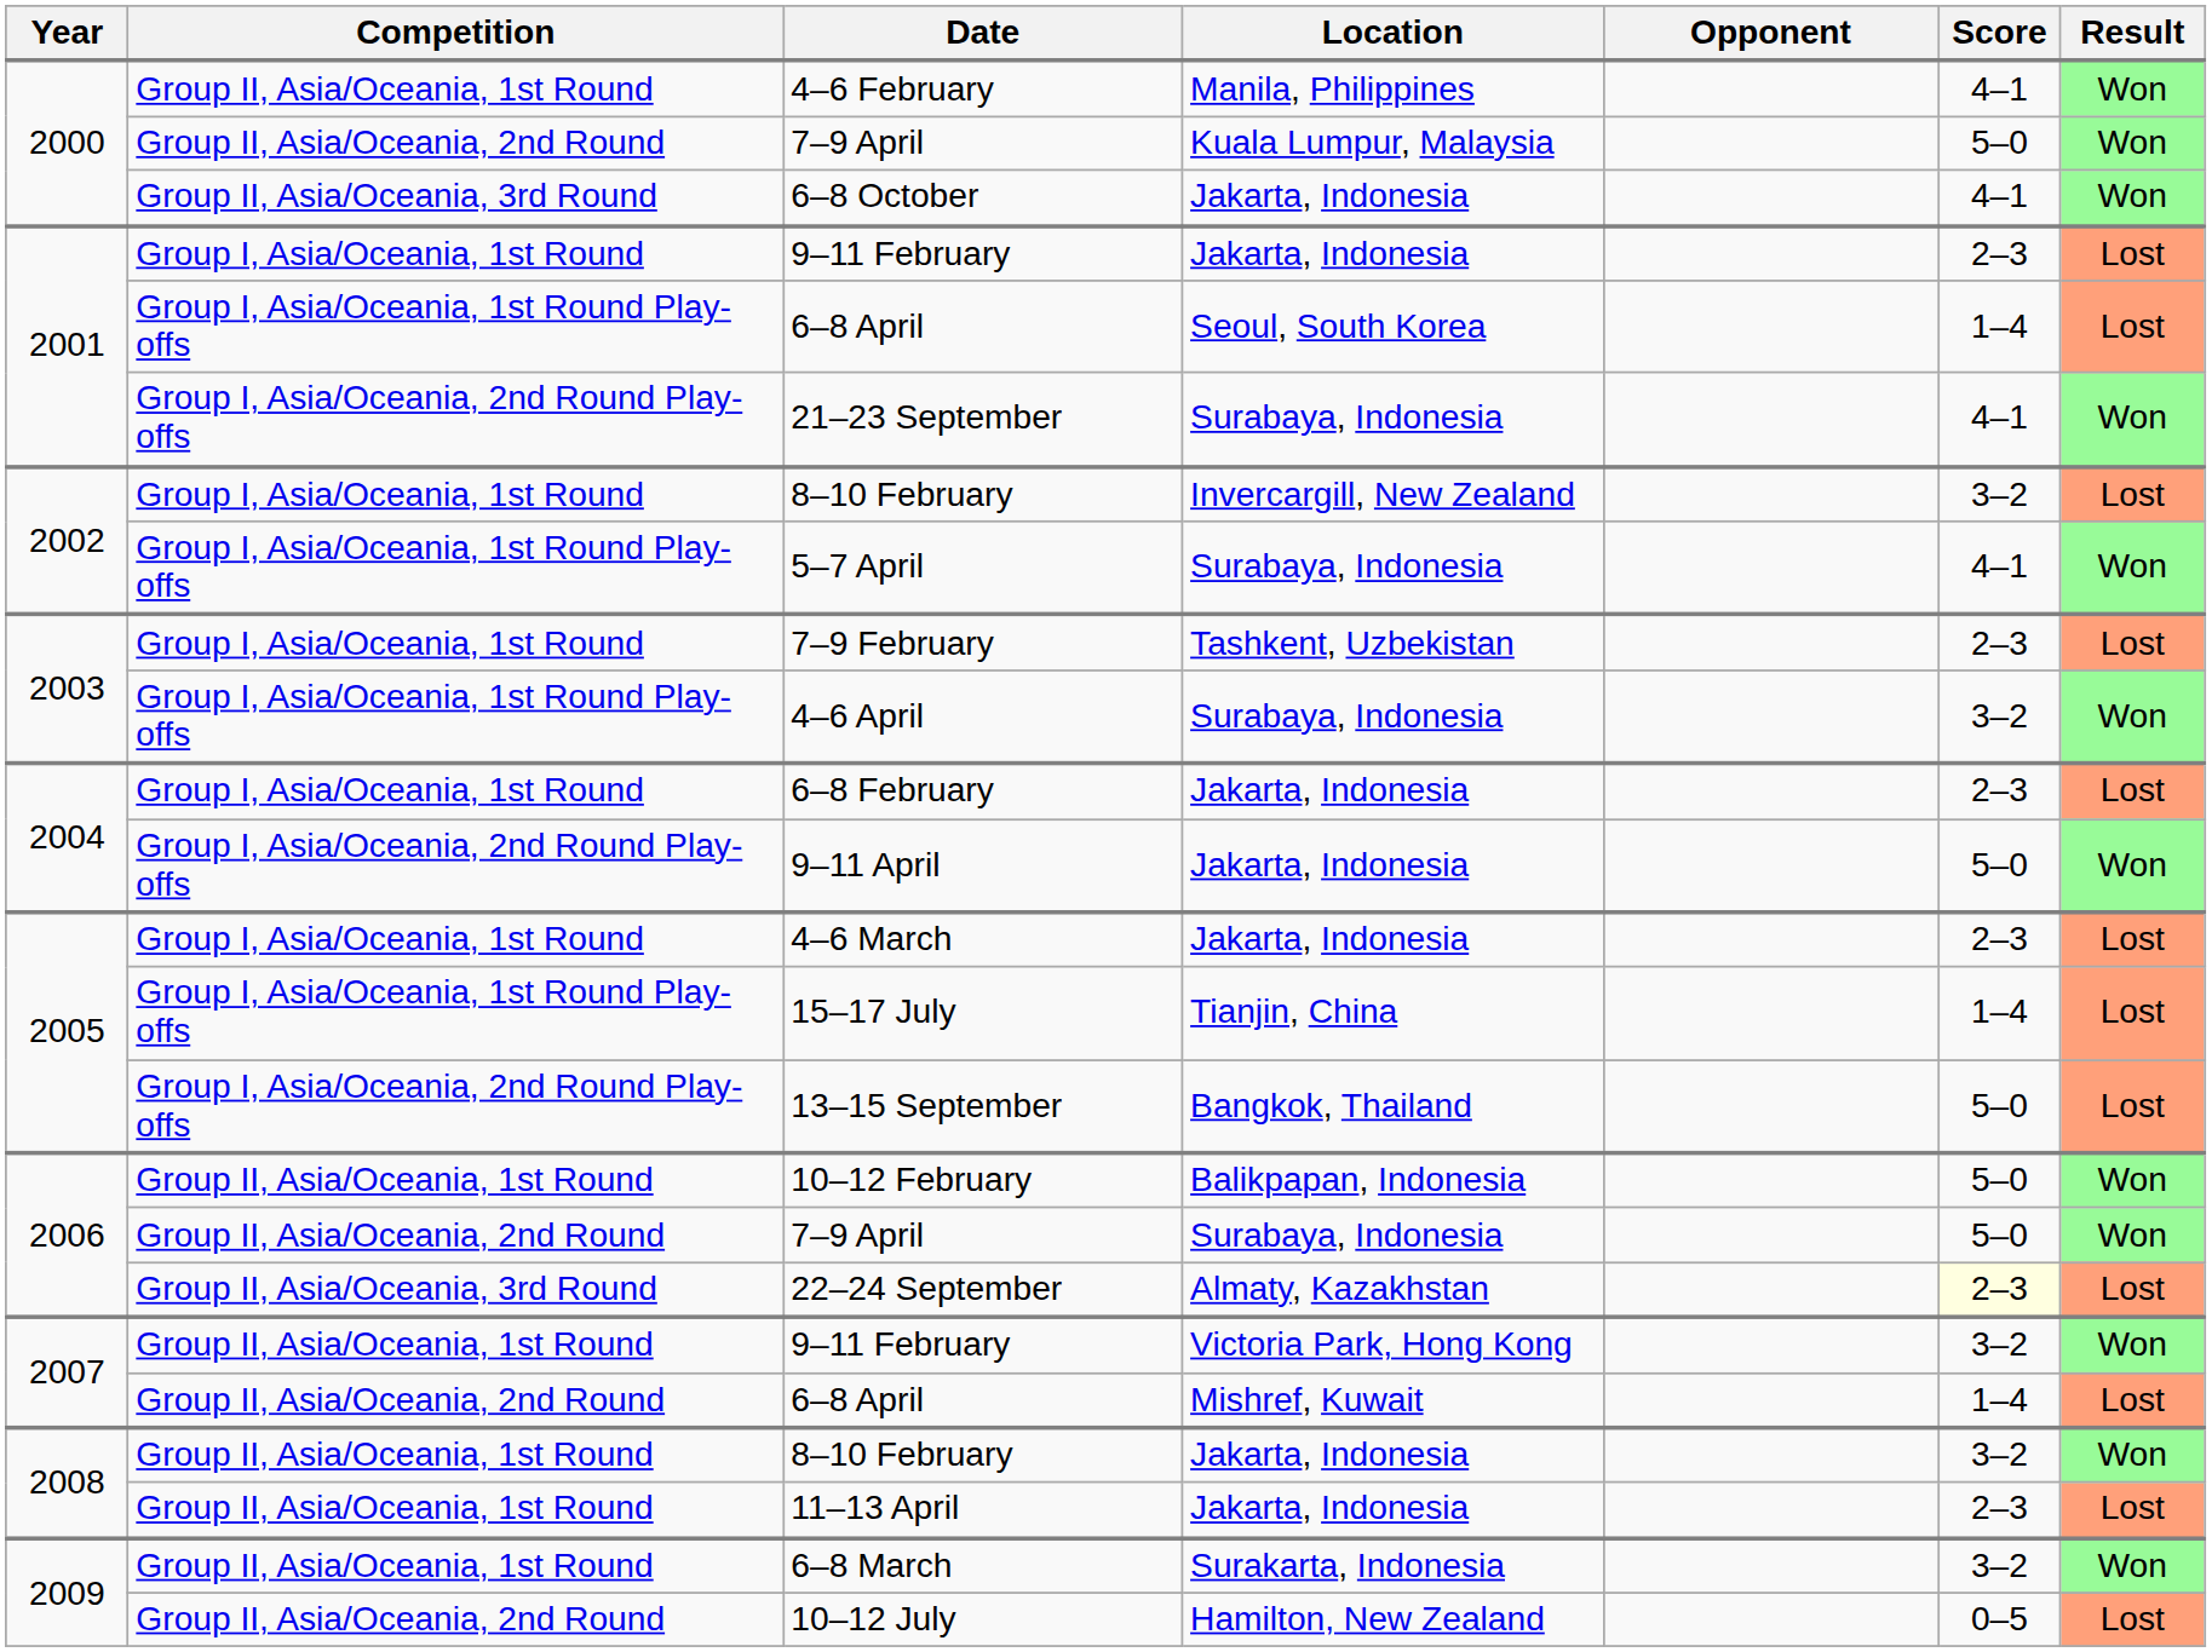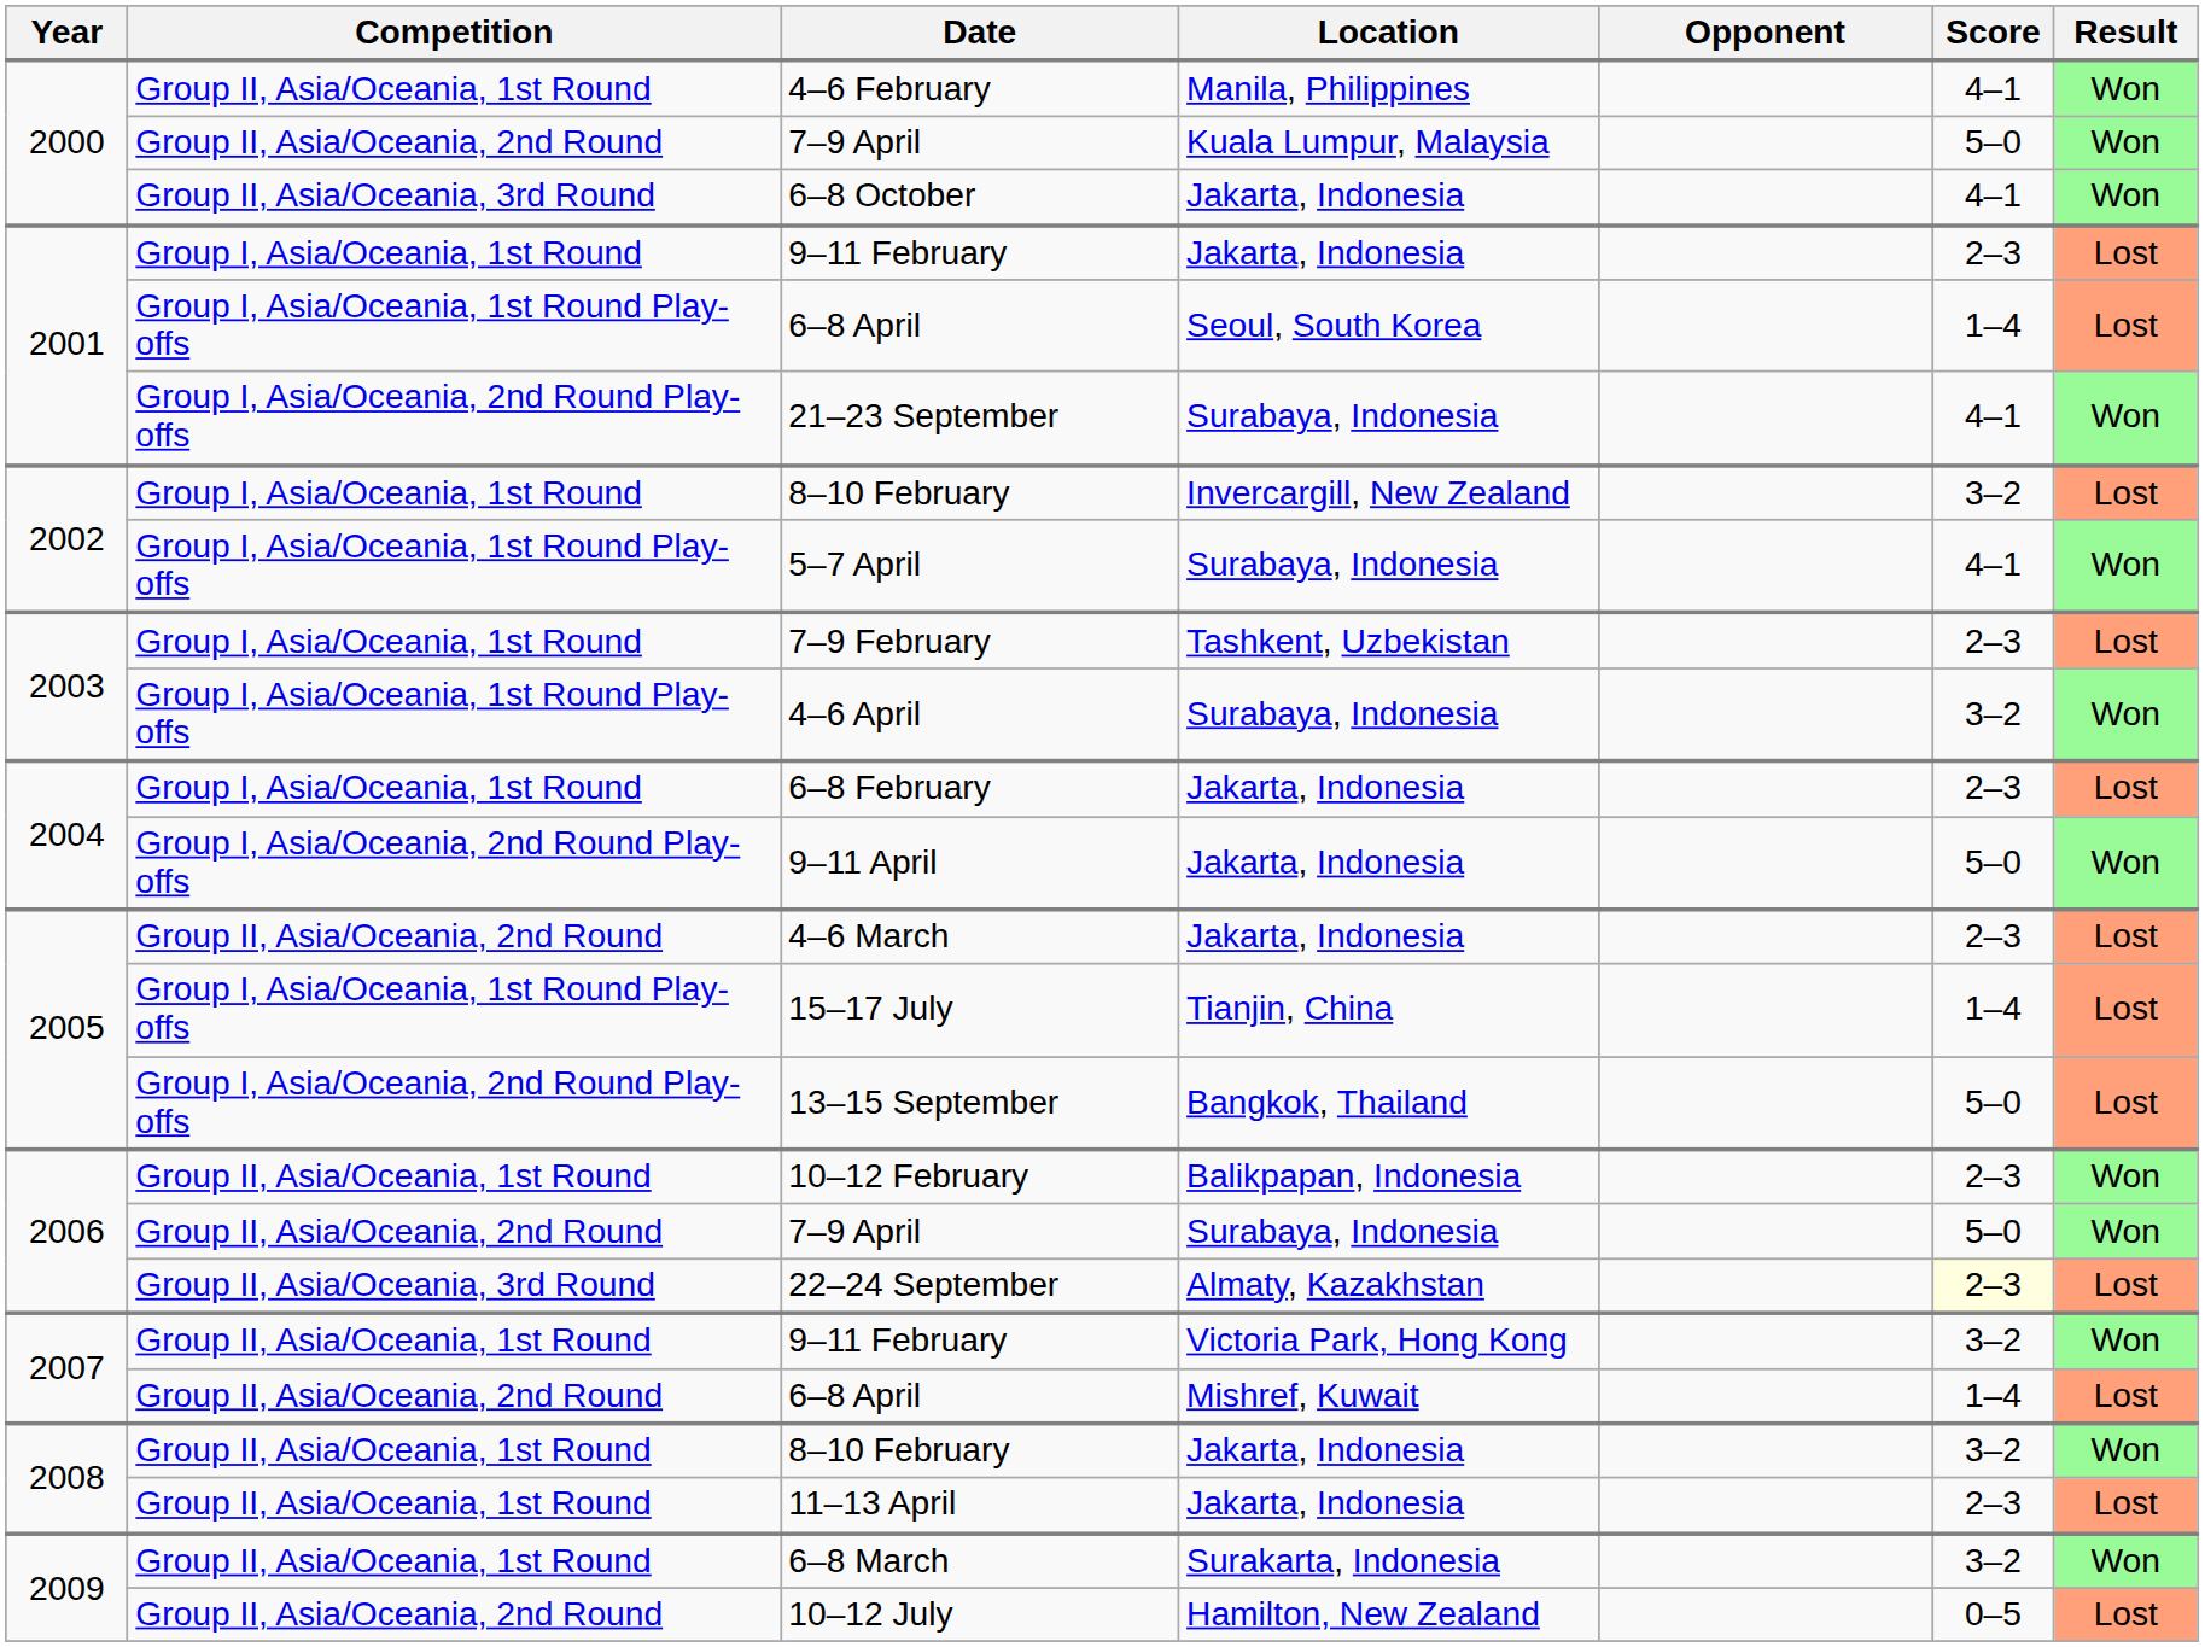4–6 March | Competition: Group I, Asia/Oceania, 1st Round -> Group II, Asia/Oceania, 2nd Round
10–12 February | Score: 5–0 -> 2–3
